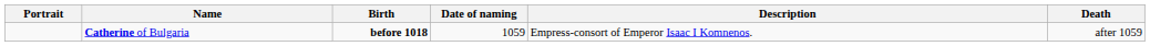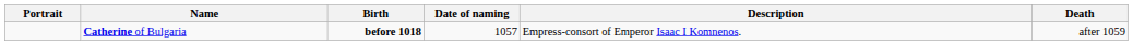Catherine of Bulgaria | Date of naming: 1059 -> 1057
